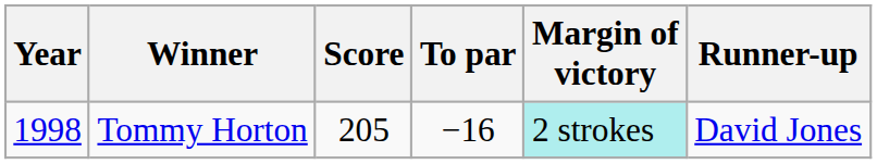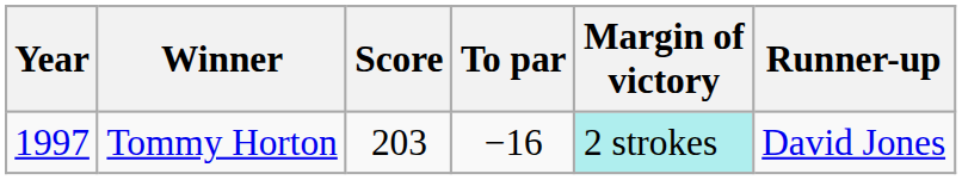Tommy Horton | Year: 1998 -> 1997
Tommy Horton | Score: 205 -> 203
